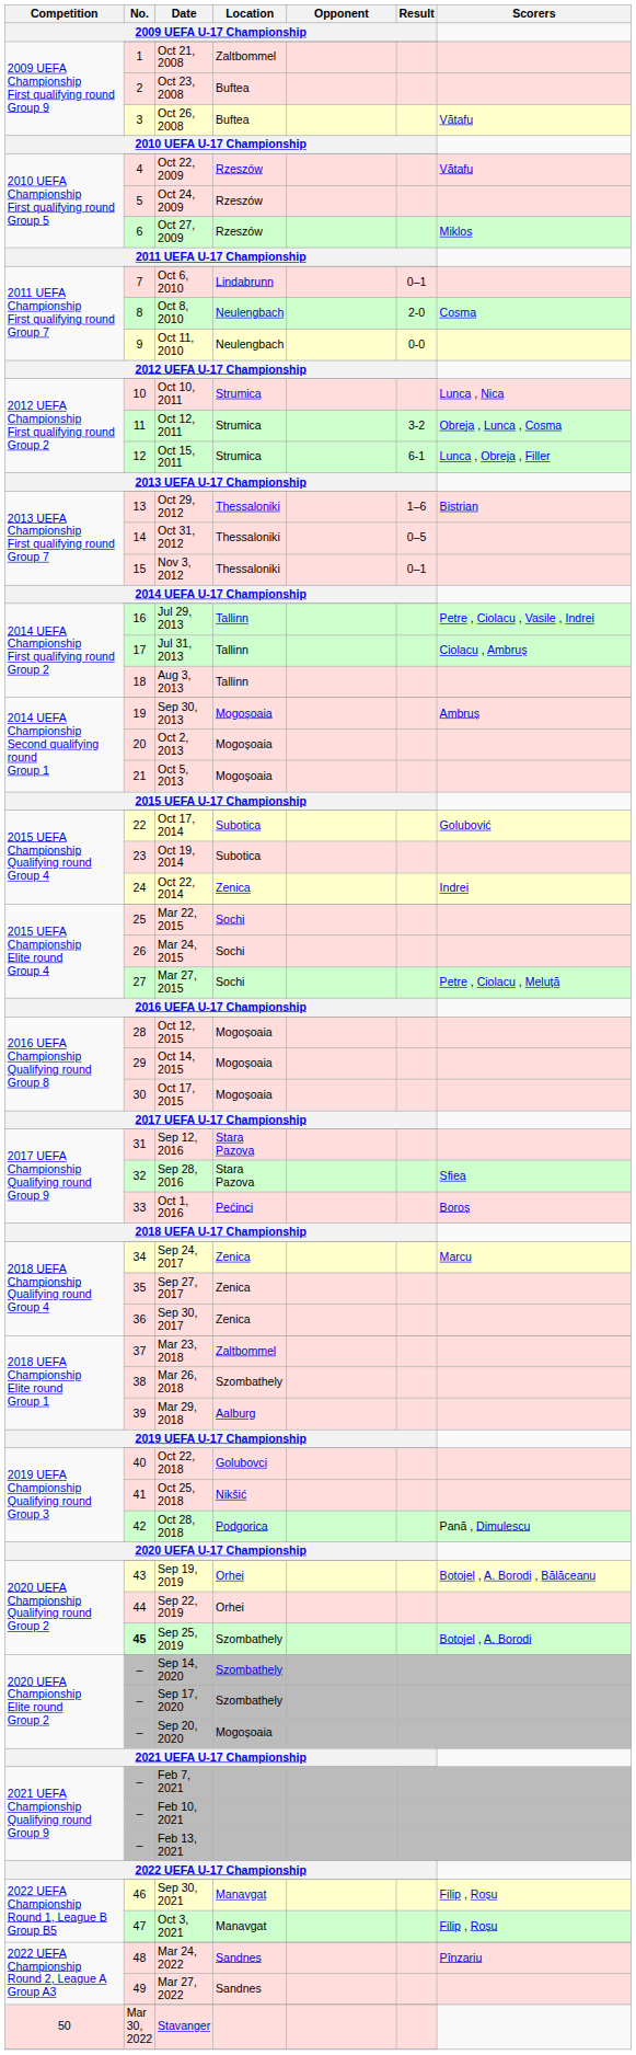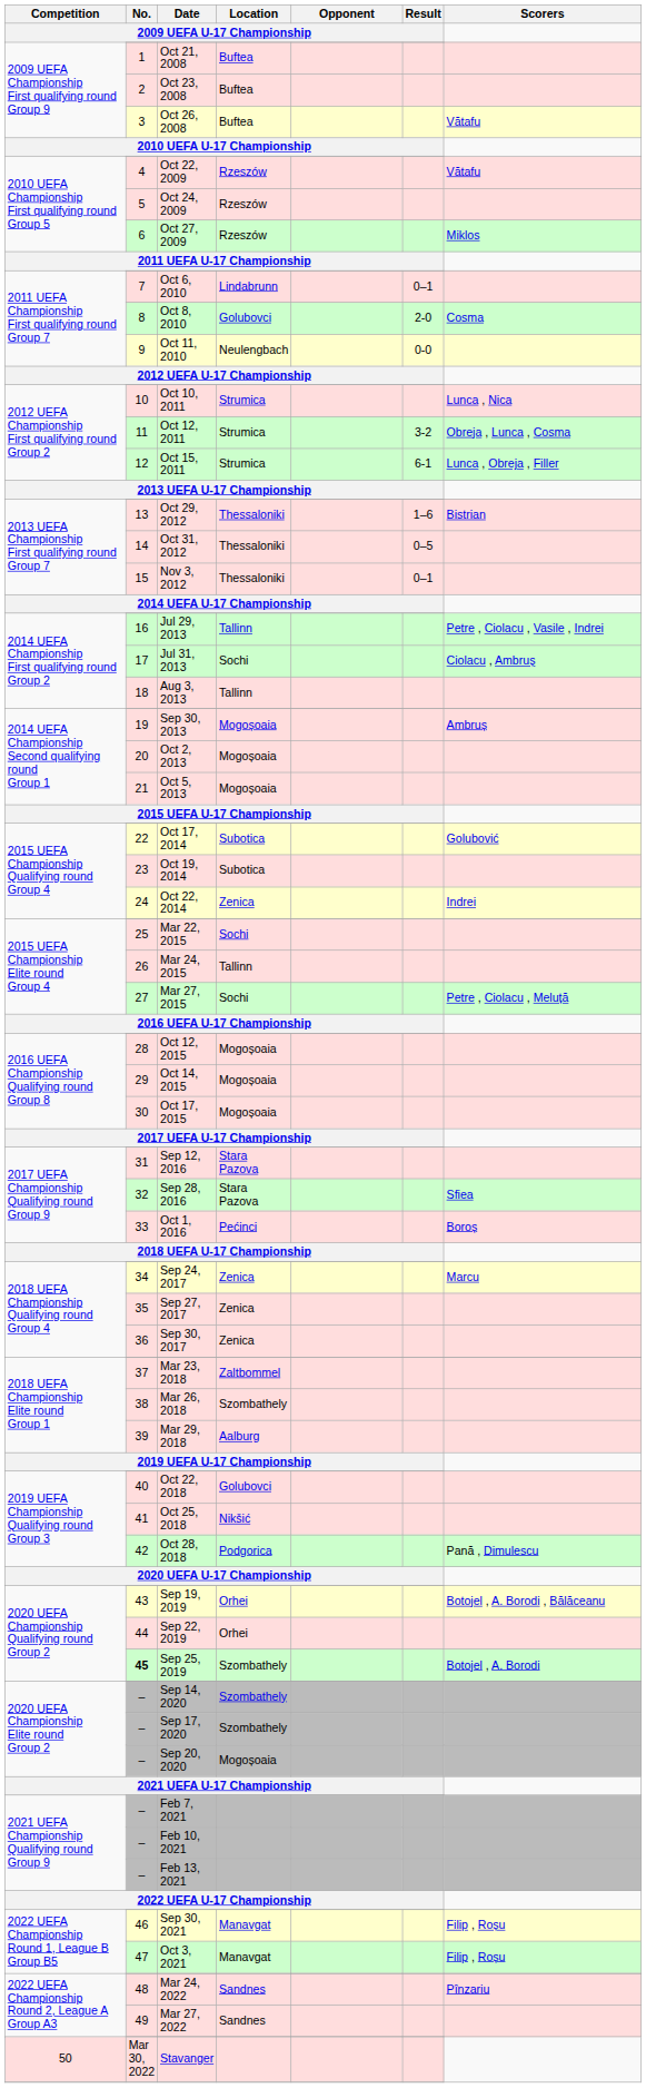Oct 21, 2008 | Location / 2009 UEFA U-17 Championship: Zaltbommel -> Buftea
Oct 8, 2010 | Location / 2009 UEFA U-17 Championship: Neulengbach -> Golubovci
Jul 31, 2013 | Location / 2009 UEFA U-17 Championship: Tallinn -> Sochi
Mar 24, 2015 | Location / 2009 UEFA U-17 Championship: Sochi -> Tallinn
